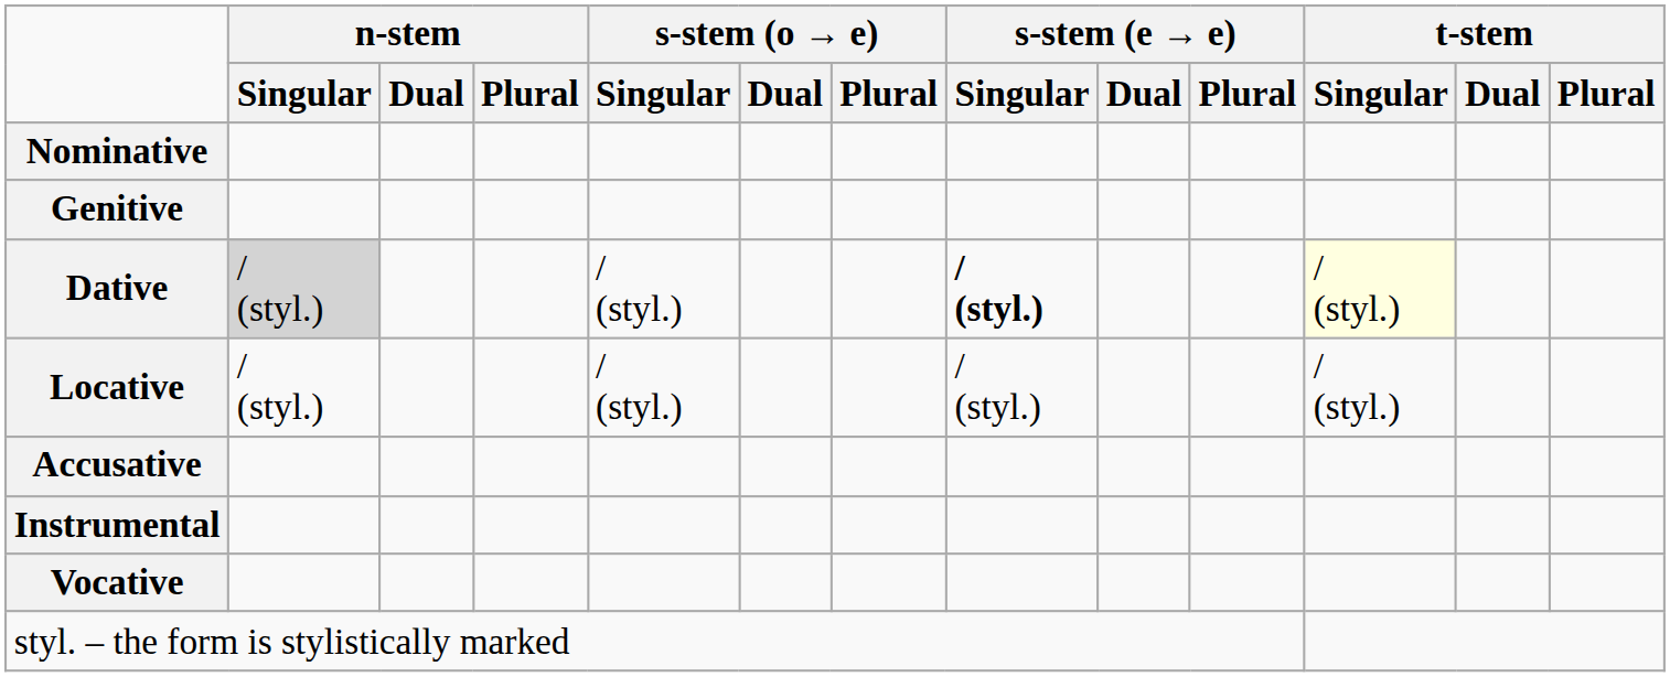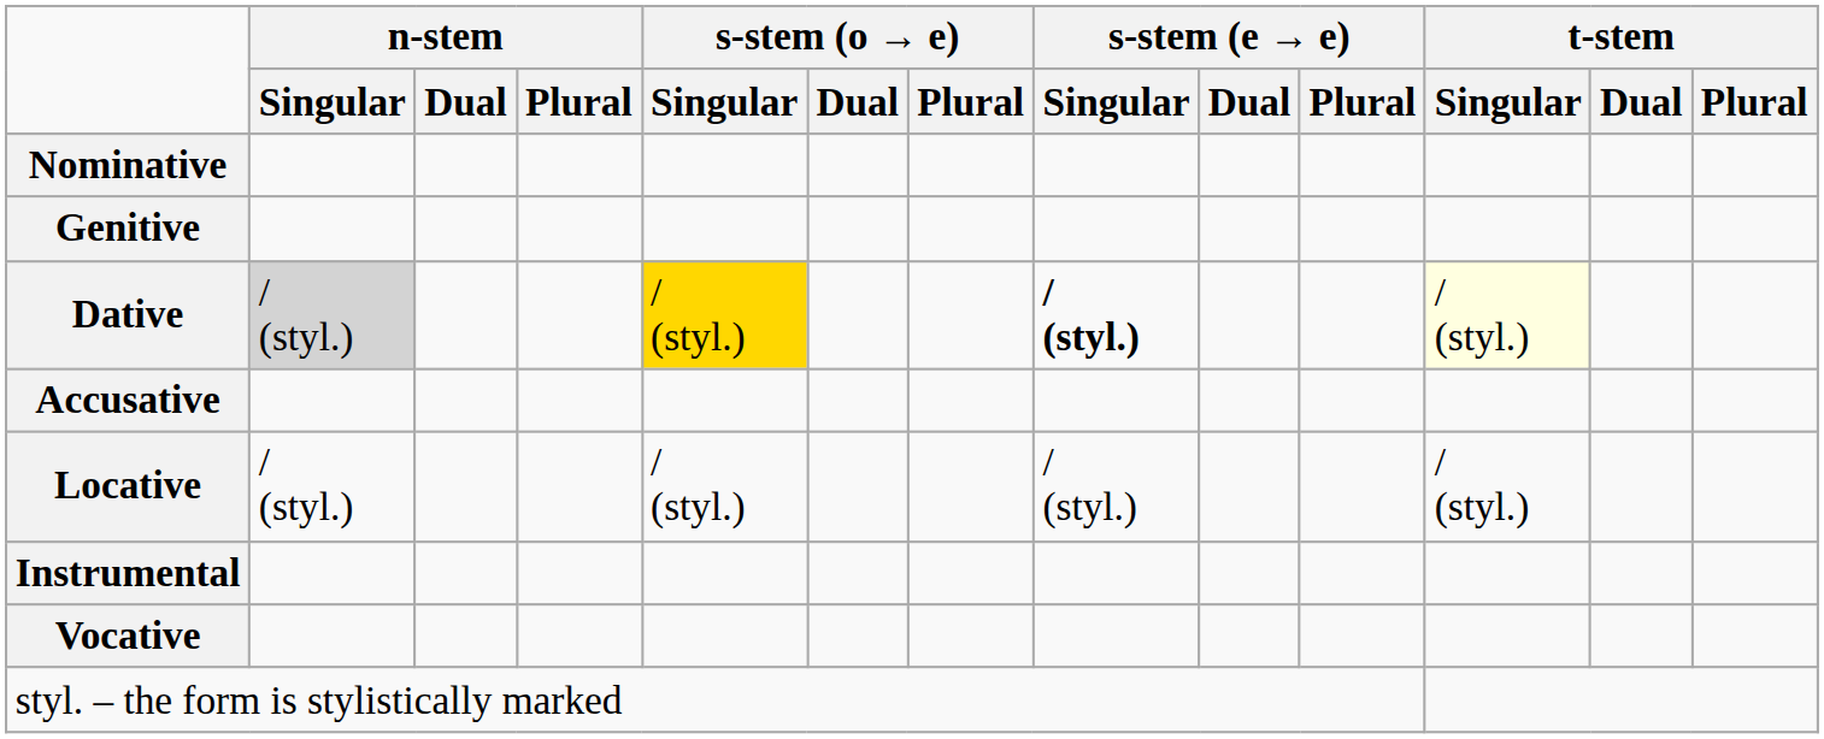Dative | s-stem (o → e) / Singular: no background -> gold background
rows swapped: Accusative <-> Locative
